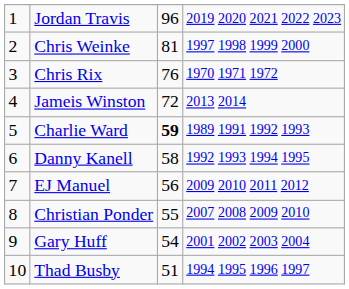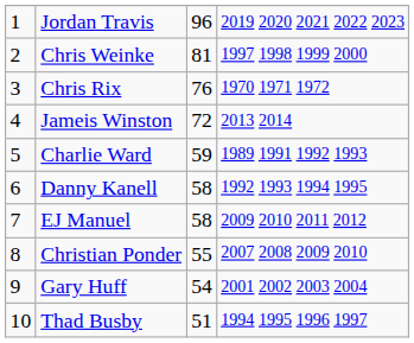Charlie Ward | column 3: bold -> normal
EJ Manuel | column 3: 56 -> 58
